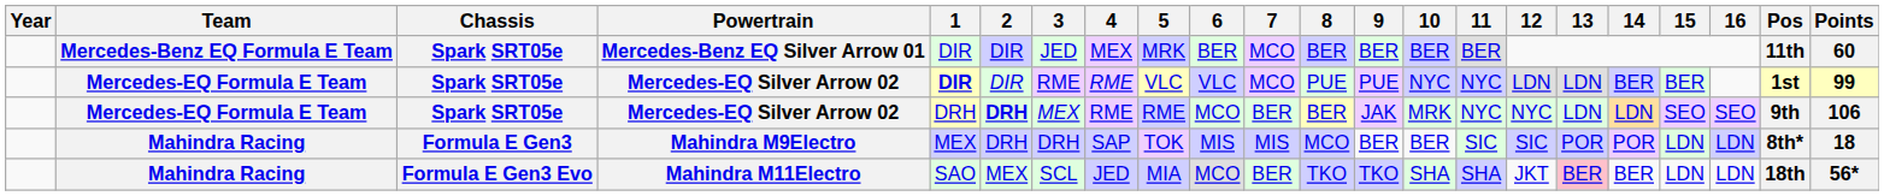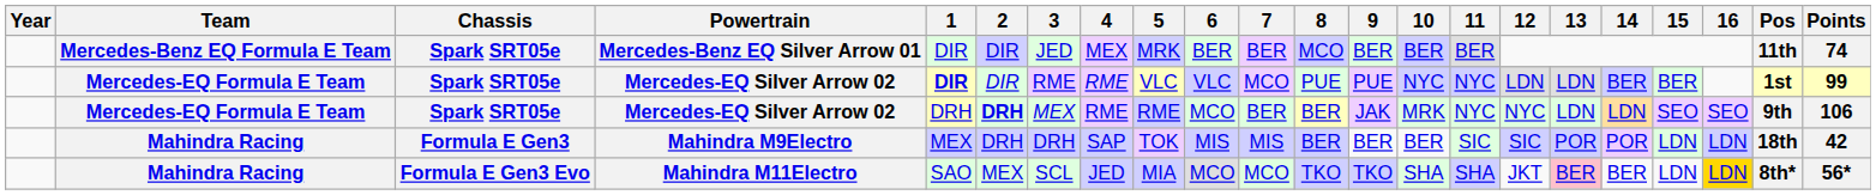Mercedes-Benz EQ Silver Arrow 01 | 7: MCO -> BER
Mercedes-Benz EQ Silver Arrow 01 | 8: BER -> MCO
Mercedes-Benz EQ Silver Arrow 01 | Points: 60 -> 74
Mahindra M9Electro | 8: MCO -> BER
Mahindra M9Electro | Pos: 8th* -> 18th
Mahindra M9Electro | Points: 18 -> 42
Mahindra M11Electro | 7: BER -> MCO
Mahindra M11Electro | 16: no background -> gold background
Mahindra M11Electro | Pos: 18th -> 8th*
